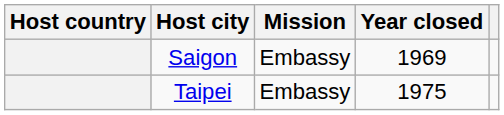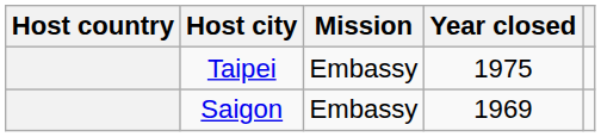rows swapped: Taipei <-> Saigon
